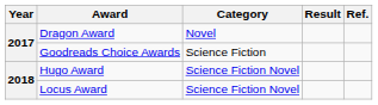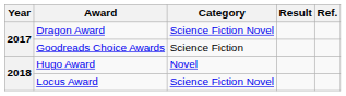Dragon Award | Category: Novel -> Science Fiction Novel
Hugo Award | Category: Science Fiction Novel -> Novel
